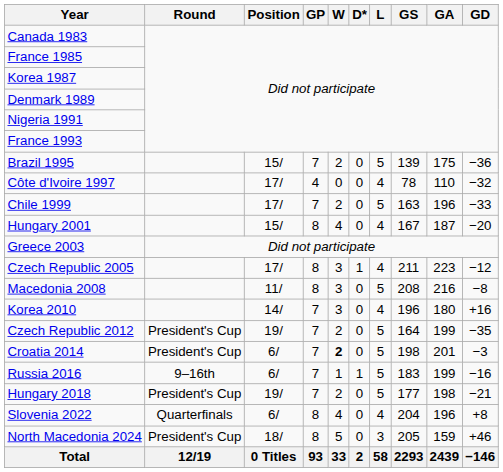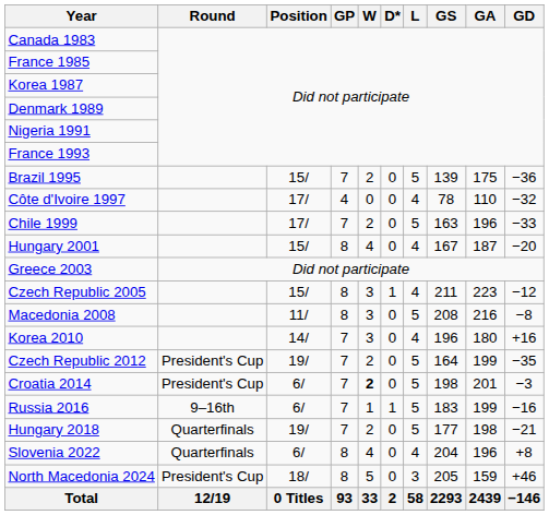Czech Republic 2005 | Position: 17/ -> 15/
Hungary 2018 | Round: President's Cup -> Quarterfinals
